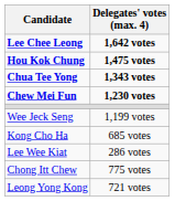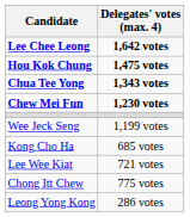Lee Wee Kiat | Delegates' votes (max. 4): 286 votes -> 721 votes
Leong Yong Kong | Delegates' votes (max. 4): 721 votes -> 286 votes
